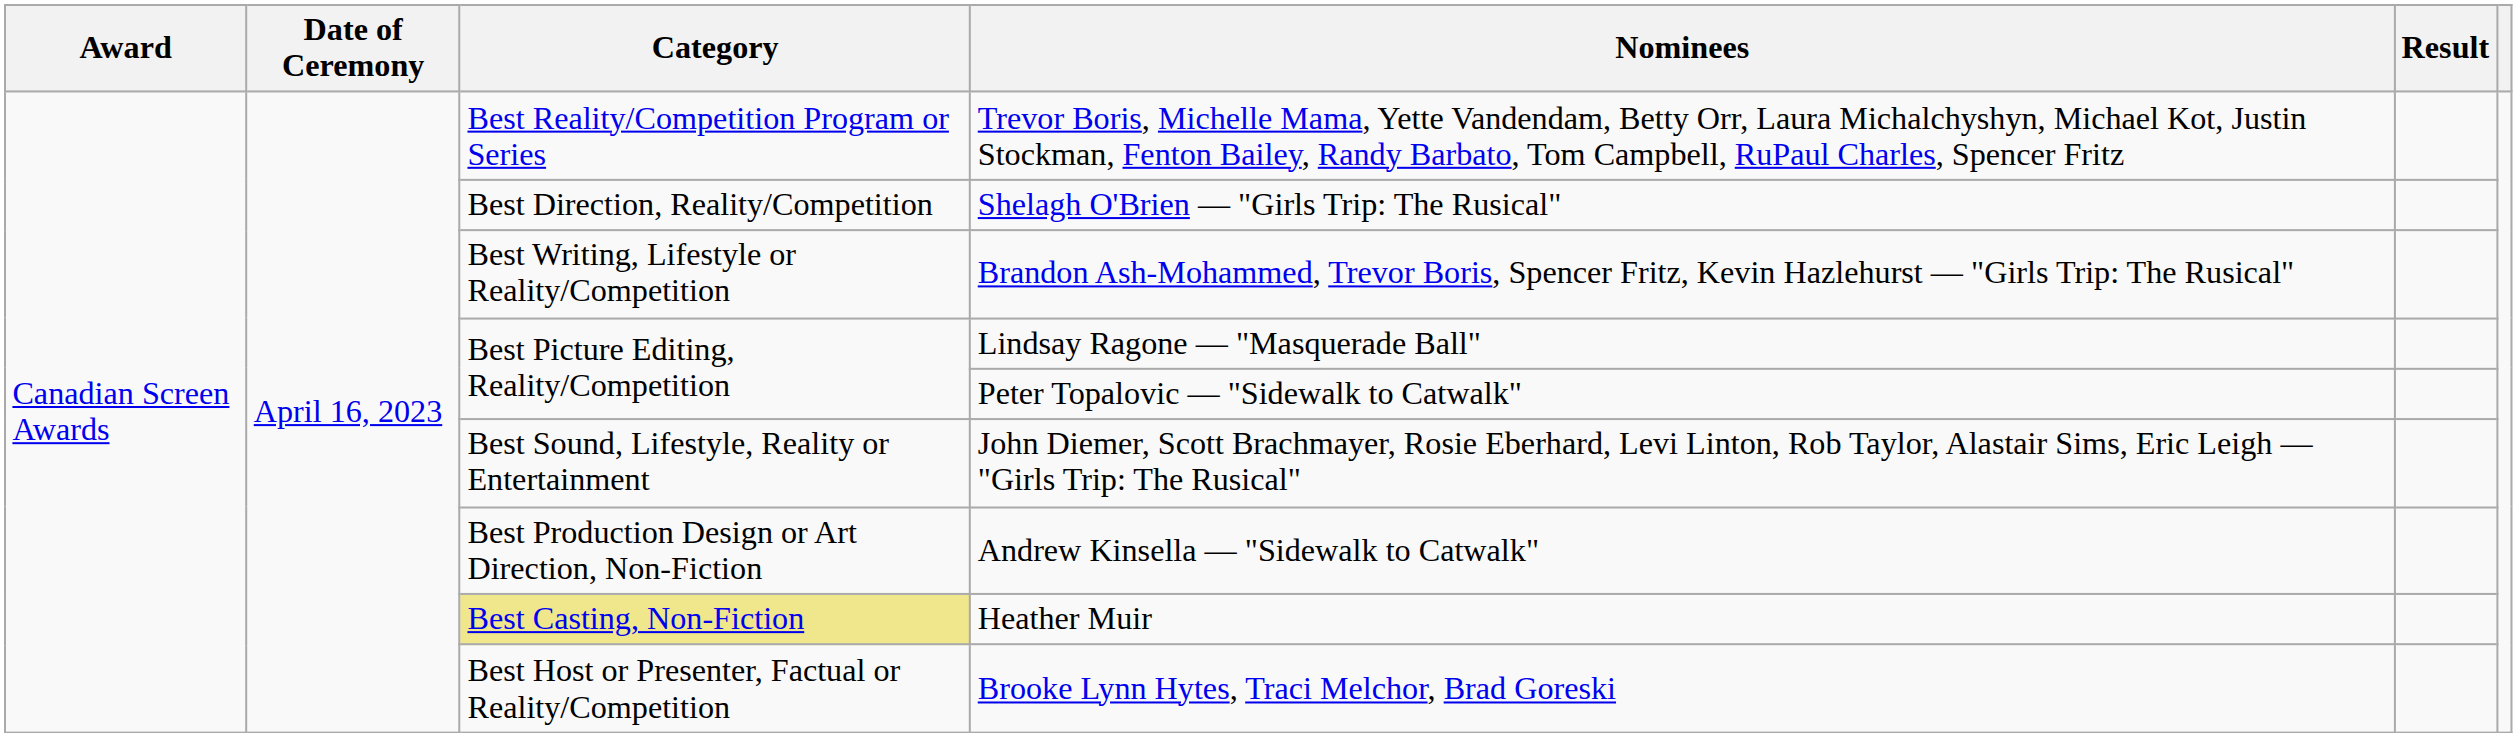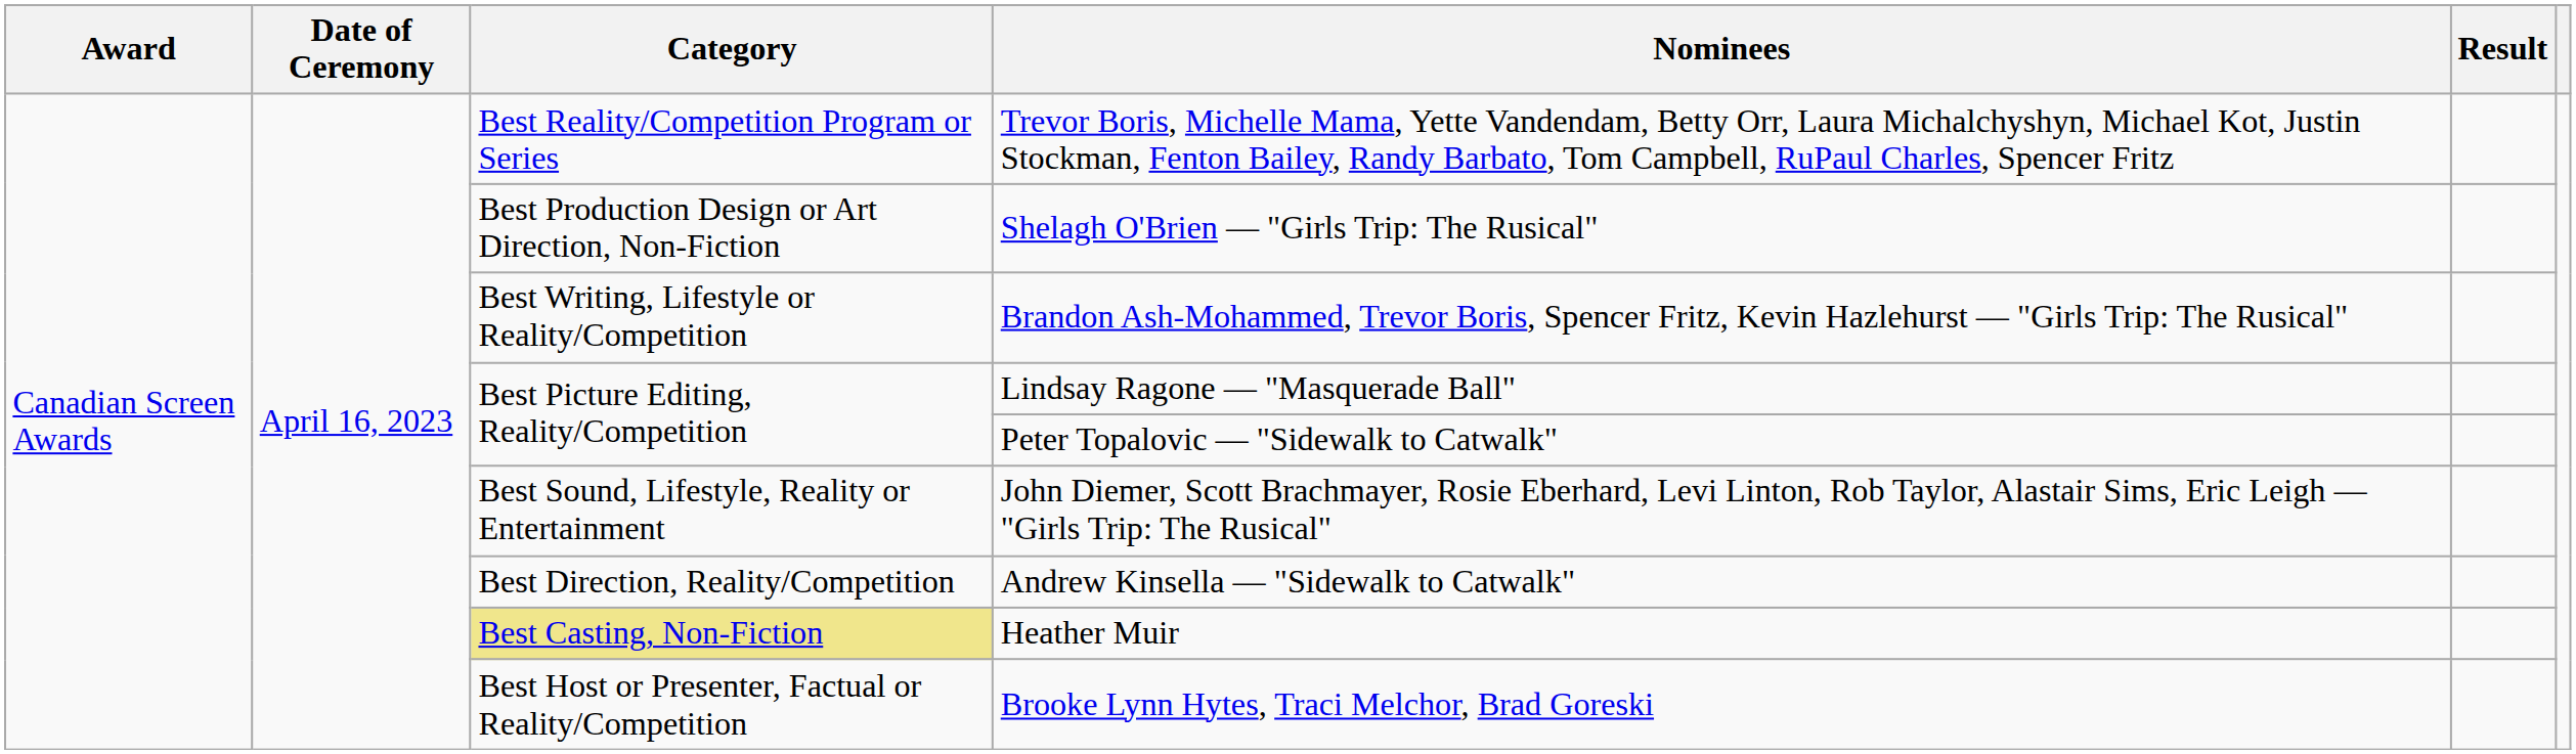Shelagh O'Brien — "Girls Trip: The Rusical" | Category: Best Direction, Reality/Competition -> Best Production Design or Art Direction, Non-Fiction
Andrew Kinsella — "Sidewalk to Catwalk" | Category: Best Production Design or Art Direction, Non-Fiction -> Best Direction, Reality/Competition
